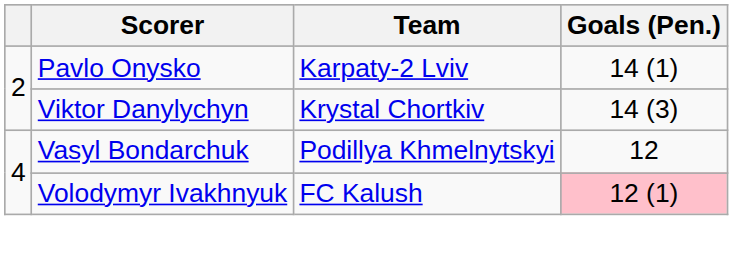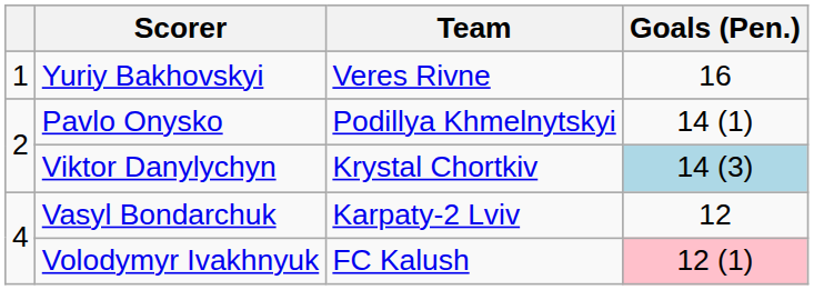+ row: 1 | Yuriy Bakhovskyi | Veres Rivne | 16
Pavlo Onysko | Team: Karpaty-2 Lviv -> Podillya Khmelnytskyi
Viktor Danylychyn | Goals (Pen.): no background -> lightblue background
Vasyl Bondarchuk | Team: Podillya Khmelnytskyi -> Karpaty-2 Lviv
